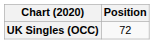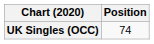UK Singles (OCC) | Position: 72 -> 74
